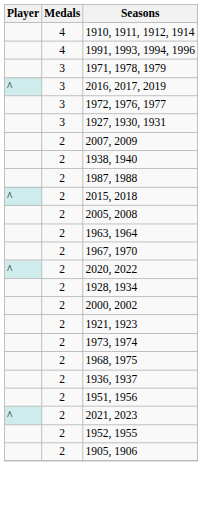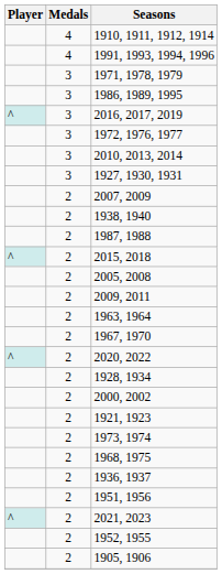+ row: 3 | 1986, 1989, 1995
+ row: 3 | 2010, 2013, 2014
+ row: 2 | 2009, 2011
